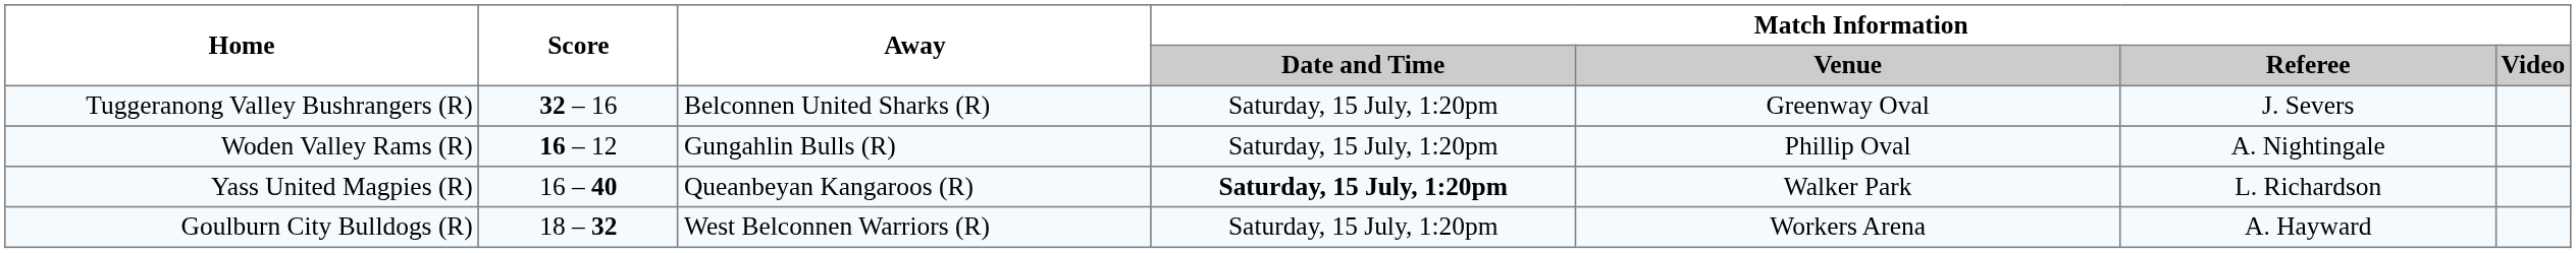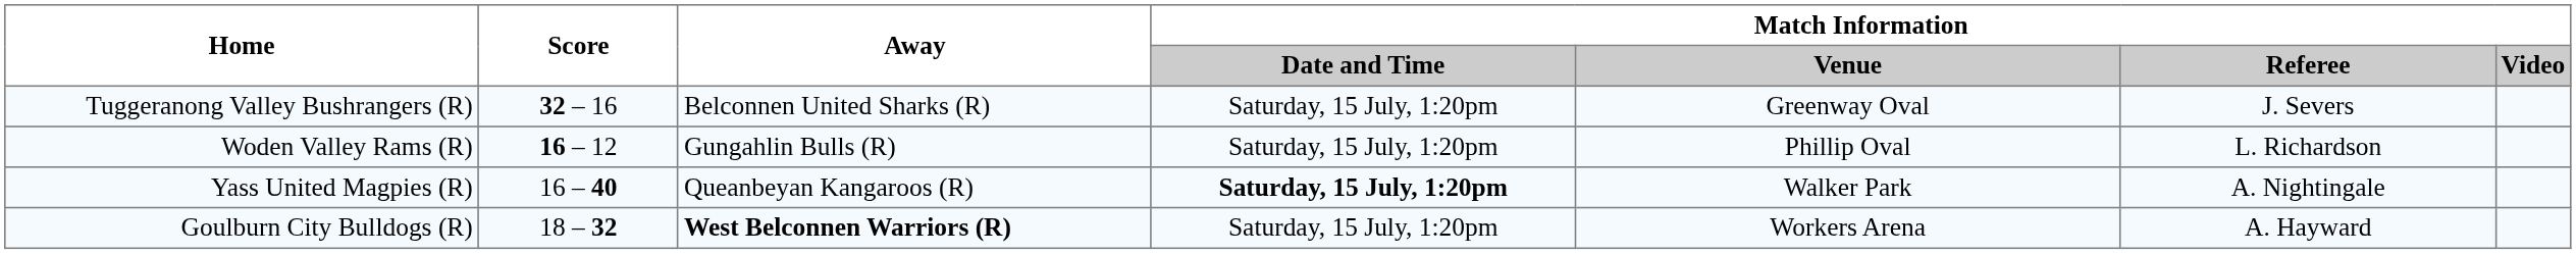Woden Valley Rams (R) | Match Information / Referee: A. Nightingale -> L. Richardson
Yass United Magpies (R) | Match Information / Referee: L. Richardson -> A. Nightingale
Goulburn City Bulldogs (R) | Away: normal -> bold
